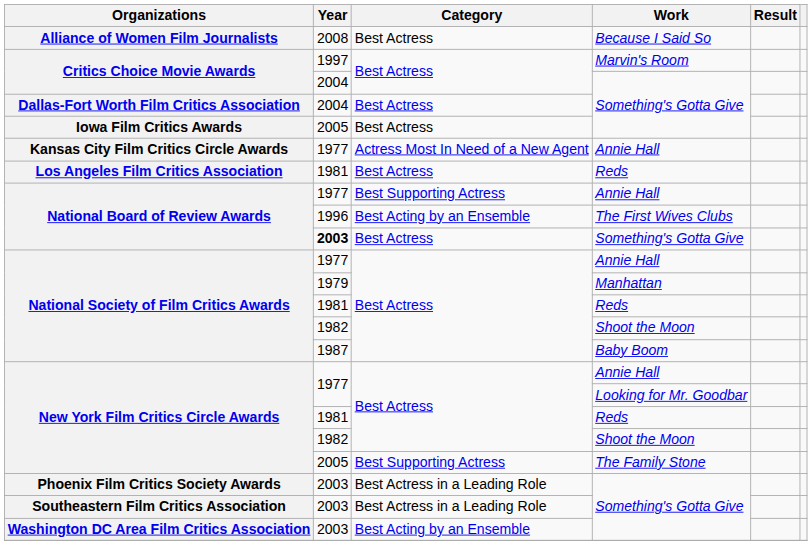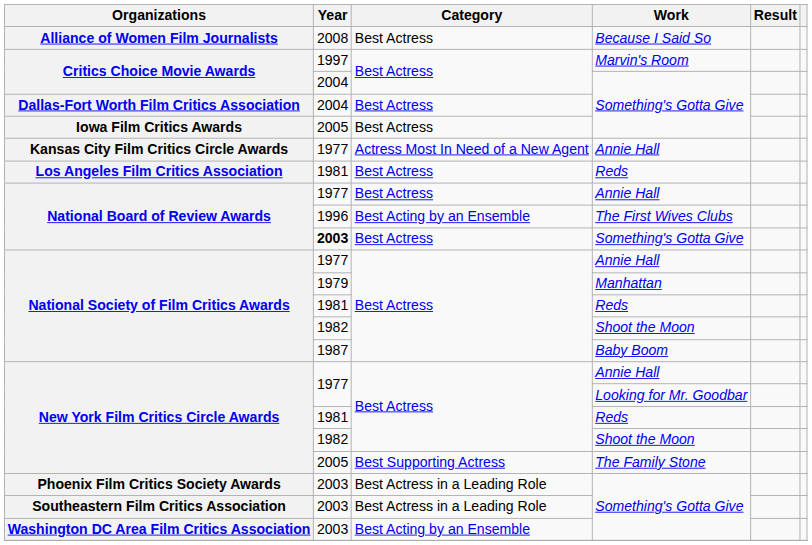National Board of Review Awards / Annie Hall | Category: Best Supporting Actress -> Best Actress
